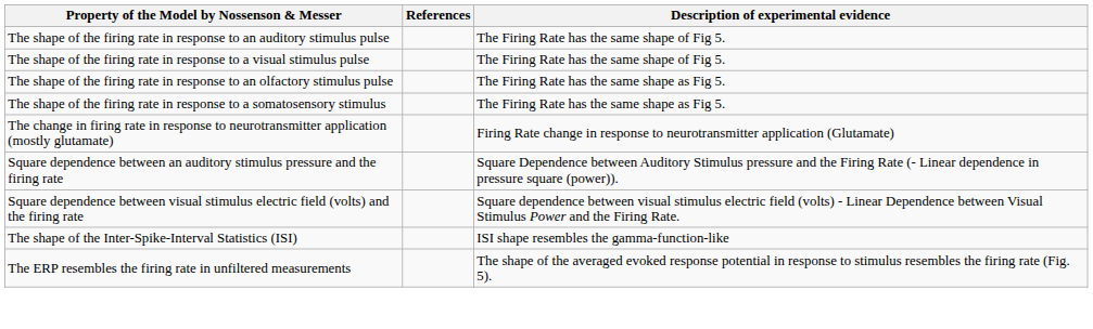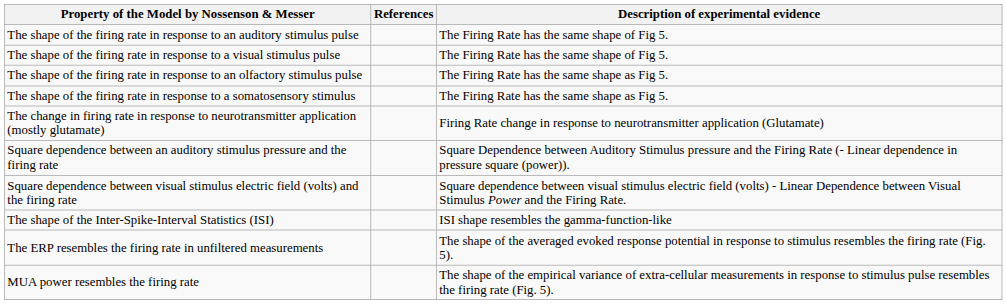+ row: MUA power resembles the firing rate | The shape of the empirical variance of extra-cellular measurements in response to stimulus pulse resembles the firing rate (Fig. 5).
